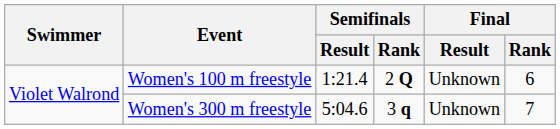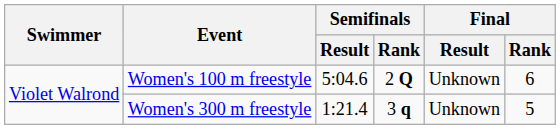Women's 100 m freestyle | Semifinals / Result: 1:21.4 -> 5:04.6
Women's 300 m freestyle | Semifinals / Result: 5:04.6 -> 1:21.4
Women's 300 m freestyle | Final / Rank: 7 -> 5
